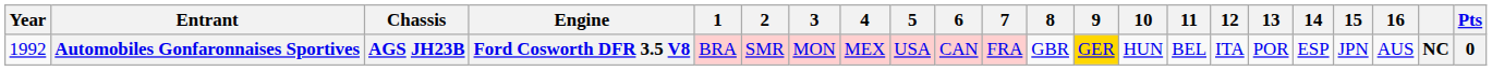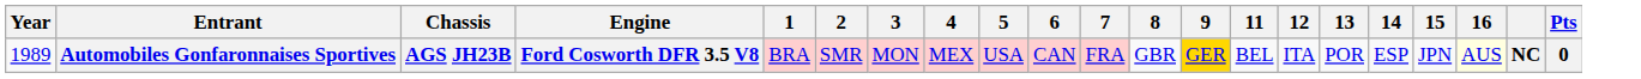- column: 10 | HUN
Automobiles Gonfaronnaises Sportives | Year: 1992 -> 1989
Automobiles Gonfaronnaises Sportives | 16: no background -> lightyellow background
